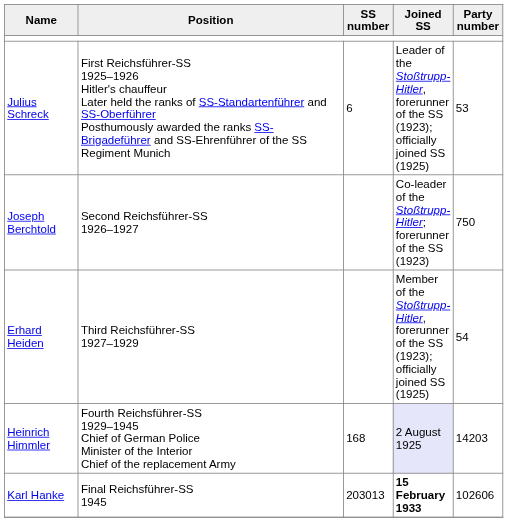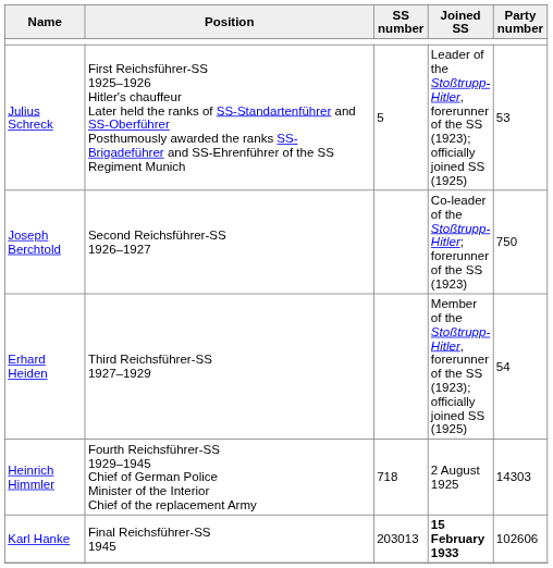Julius Schreck | SS number: 6 -> 5
Heinrich Himmler | SS number: 168 -> 718
Heinrich Himmler | Joined SS: lavender background -> no background
Heinrich Himmler | Party number: 14203 -> 14303
